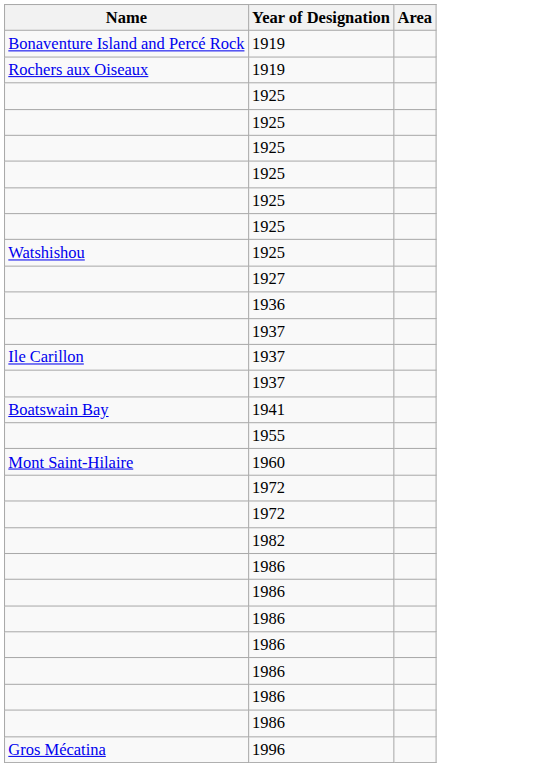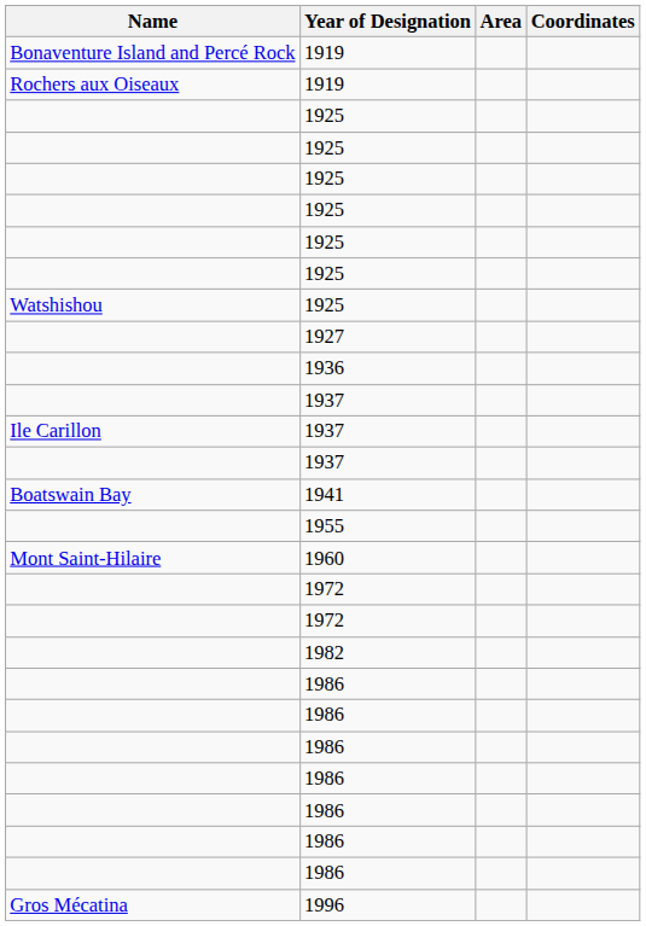+ column: Coordinates
